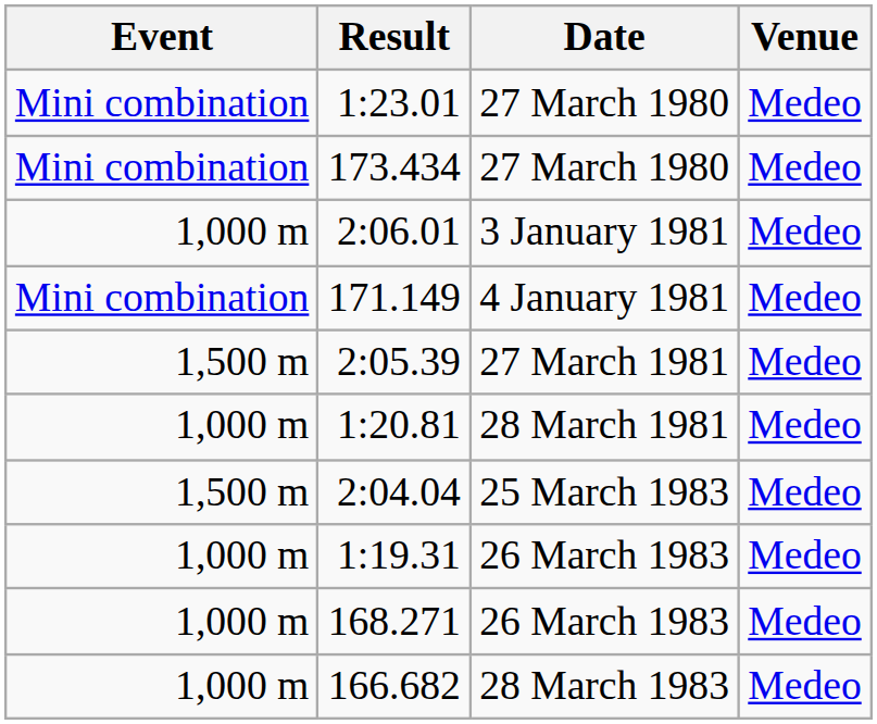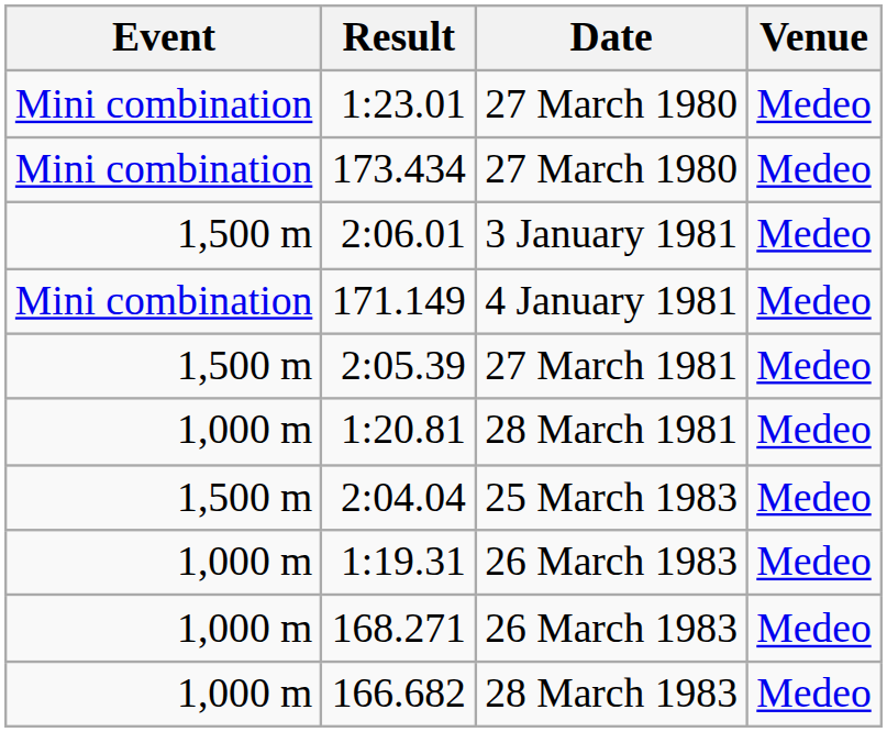2:06.01 | Event: 1,000 m -> 1,500 m
